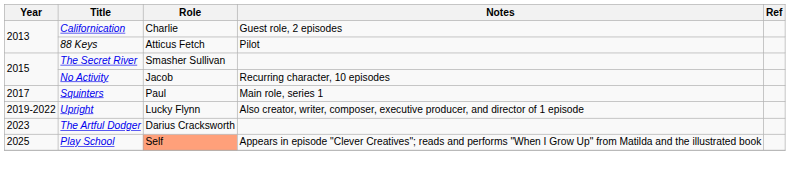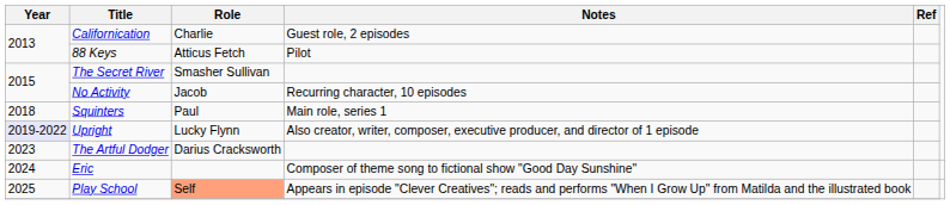Squinters | Year: 2017 -> 2018
Upright | Year: no background -> lavender background
+ row: 2024 | Eric | Composer of theme song to fictional show "Good Day Sunshine"
